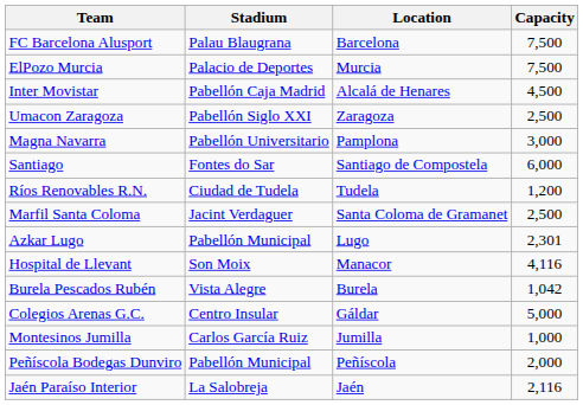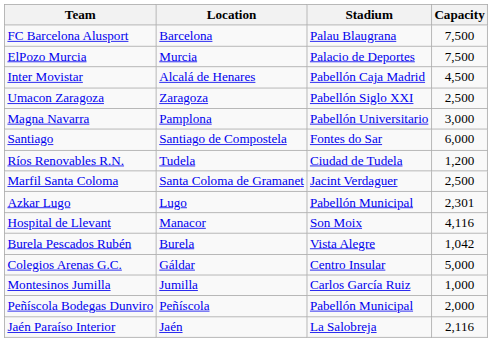columns swapped: Location <-> Stadium
